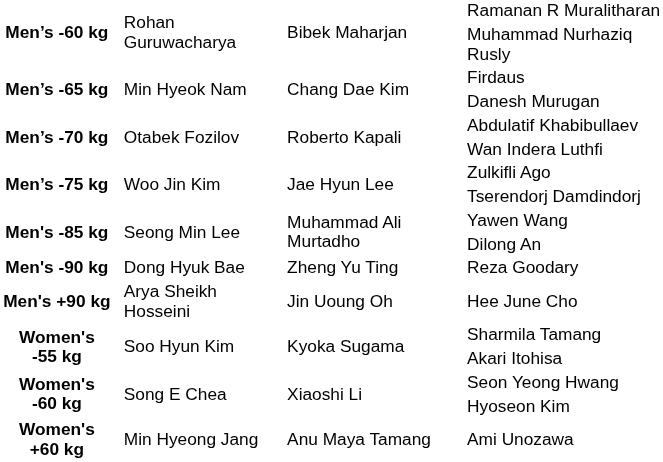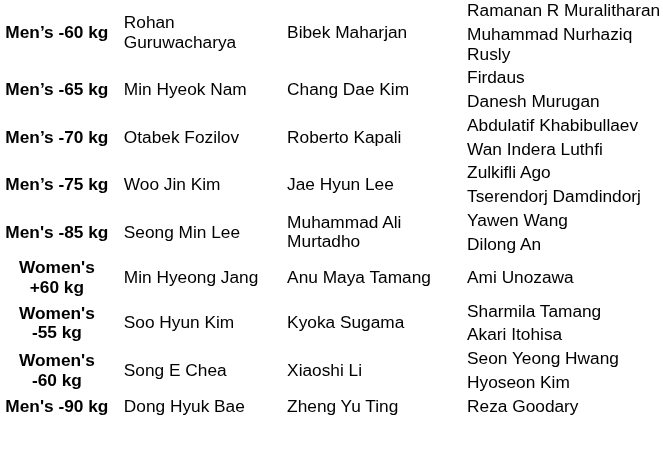rows swapped: Reza Goodary <-> Ami Unozawa
- row: Men's +90 kg | Arya Sheikh Hosseini | Jin Uoung Oh | Hee June Cho
